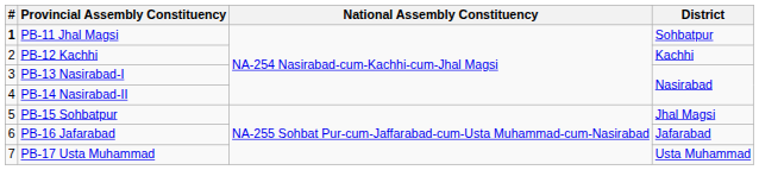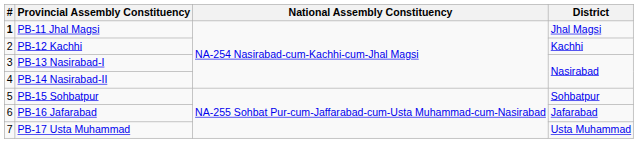PB-11 Jhal Magsi | District: Sohbatpur -> Jhal Magsi
PB-15 Sohbatpur | District: Jhal Magsi -> Sohbatpur
